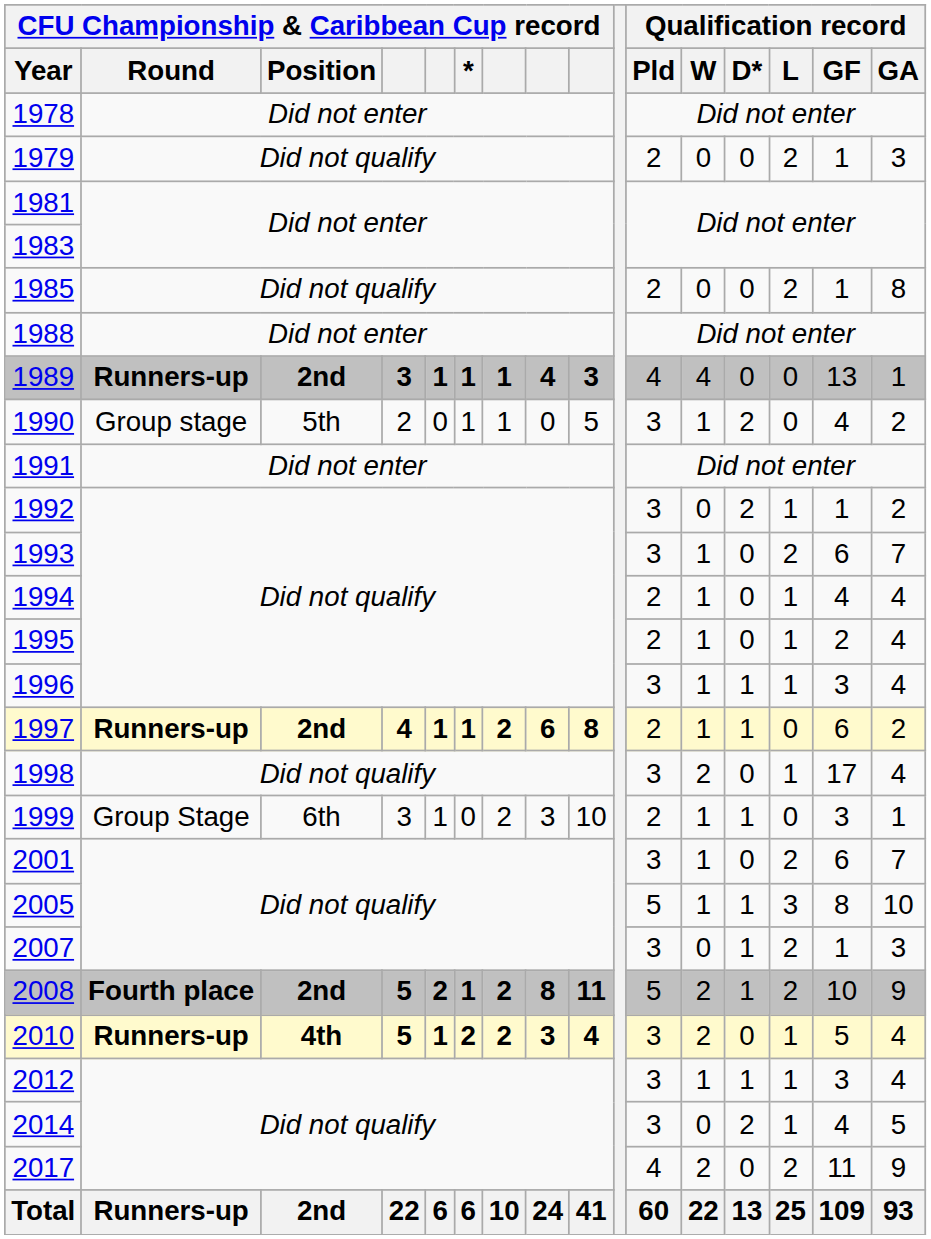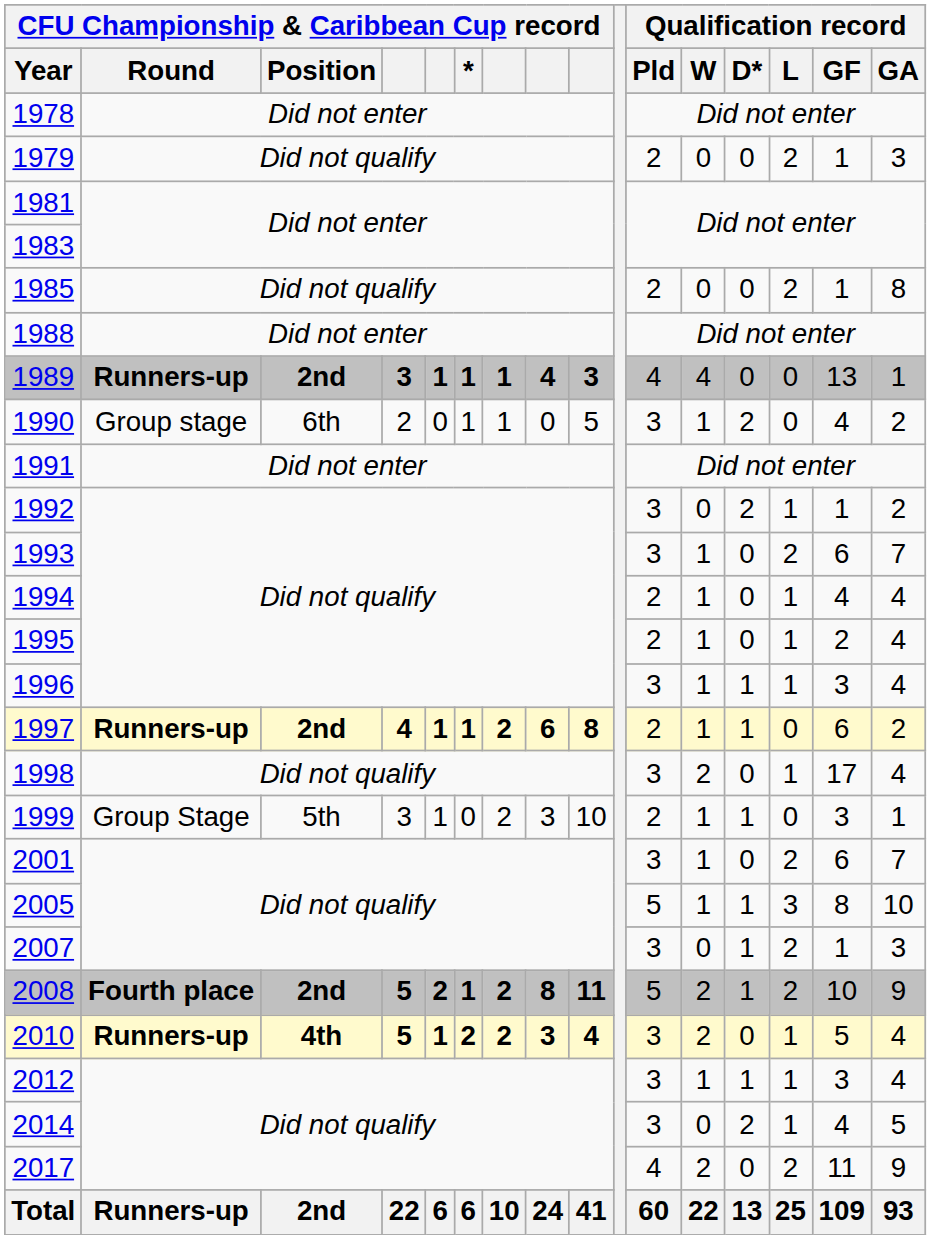1990 | CFU Championship & Caribbean Cup record / Position: 5th -> 6th
1999 | CFU Championship & Caribbean Cup record / Position: 6th -> 5th
